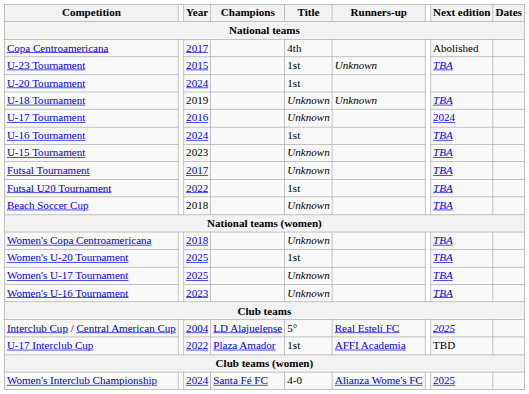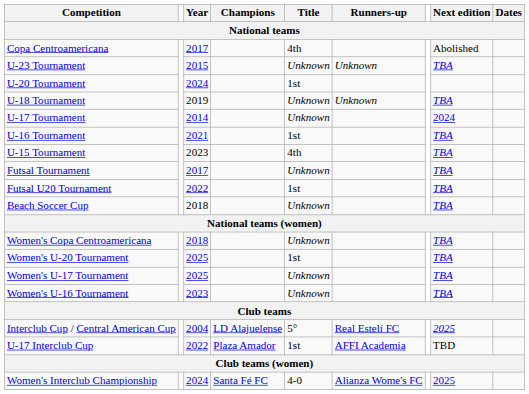U-23 Tournament | Title: 1st -> Unknown
U-17 Tournament | Year: 2016 -> 2014
U-16 Tournament | Year: 2024 -> 2021
U-15 Tournament | Title: Unknown -> 4th
